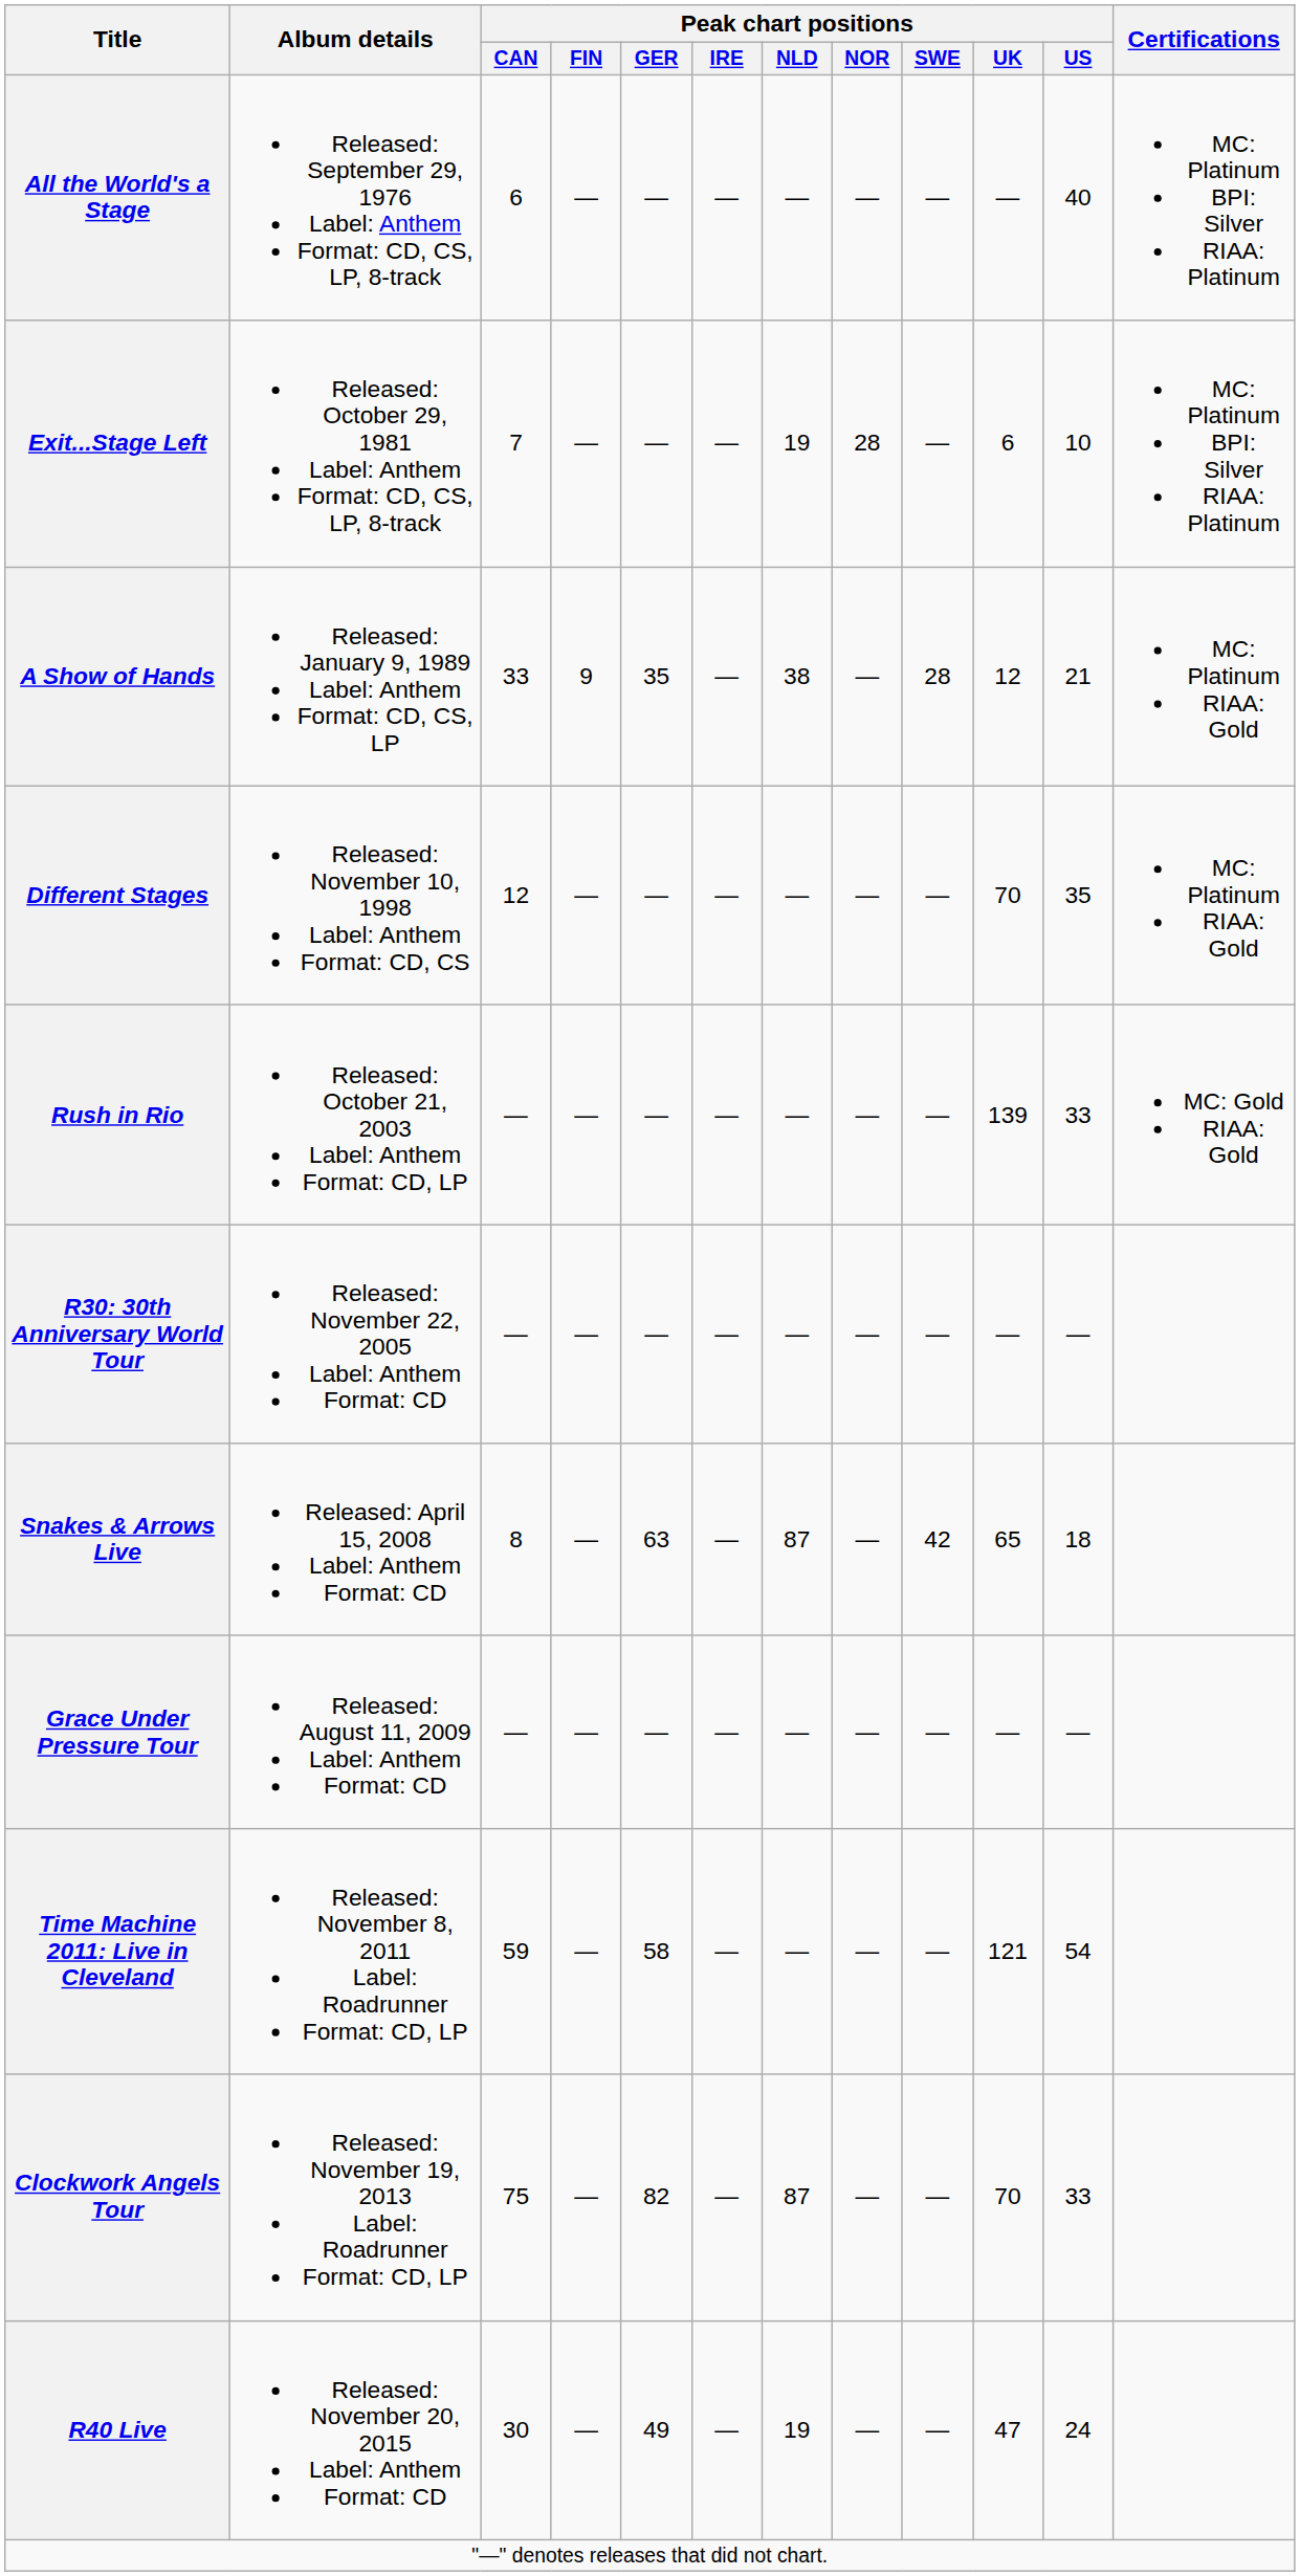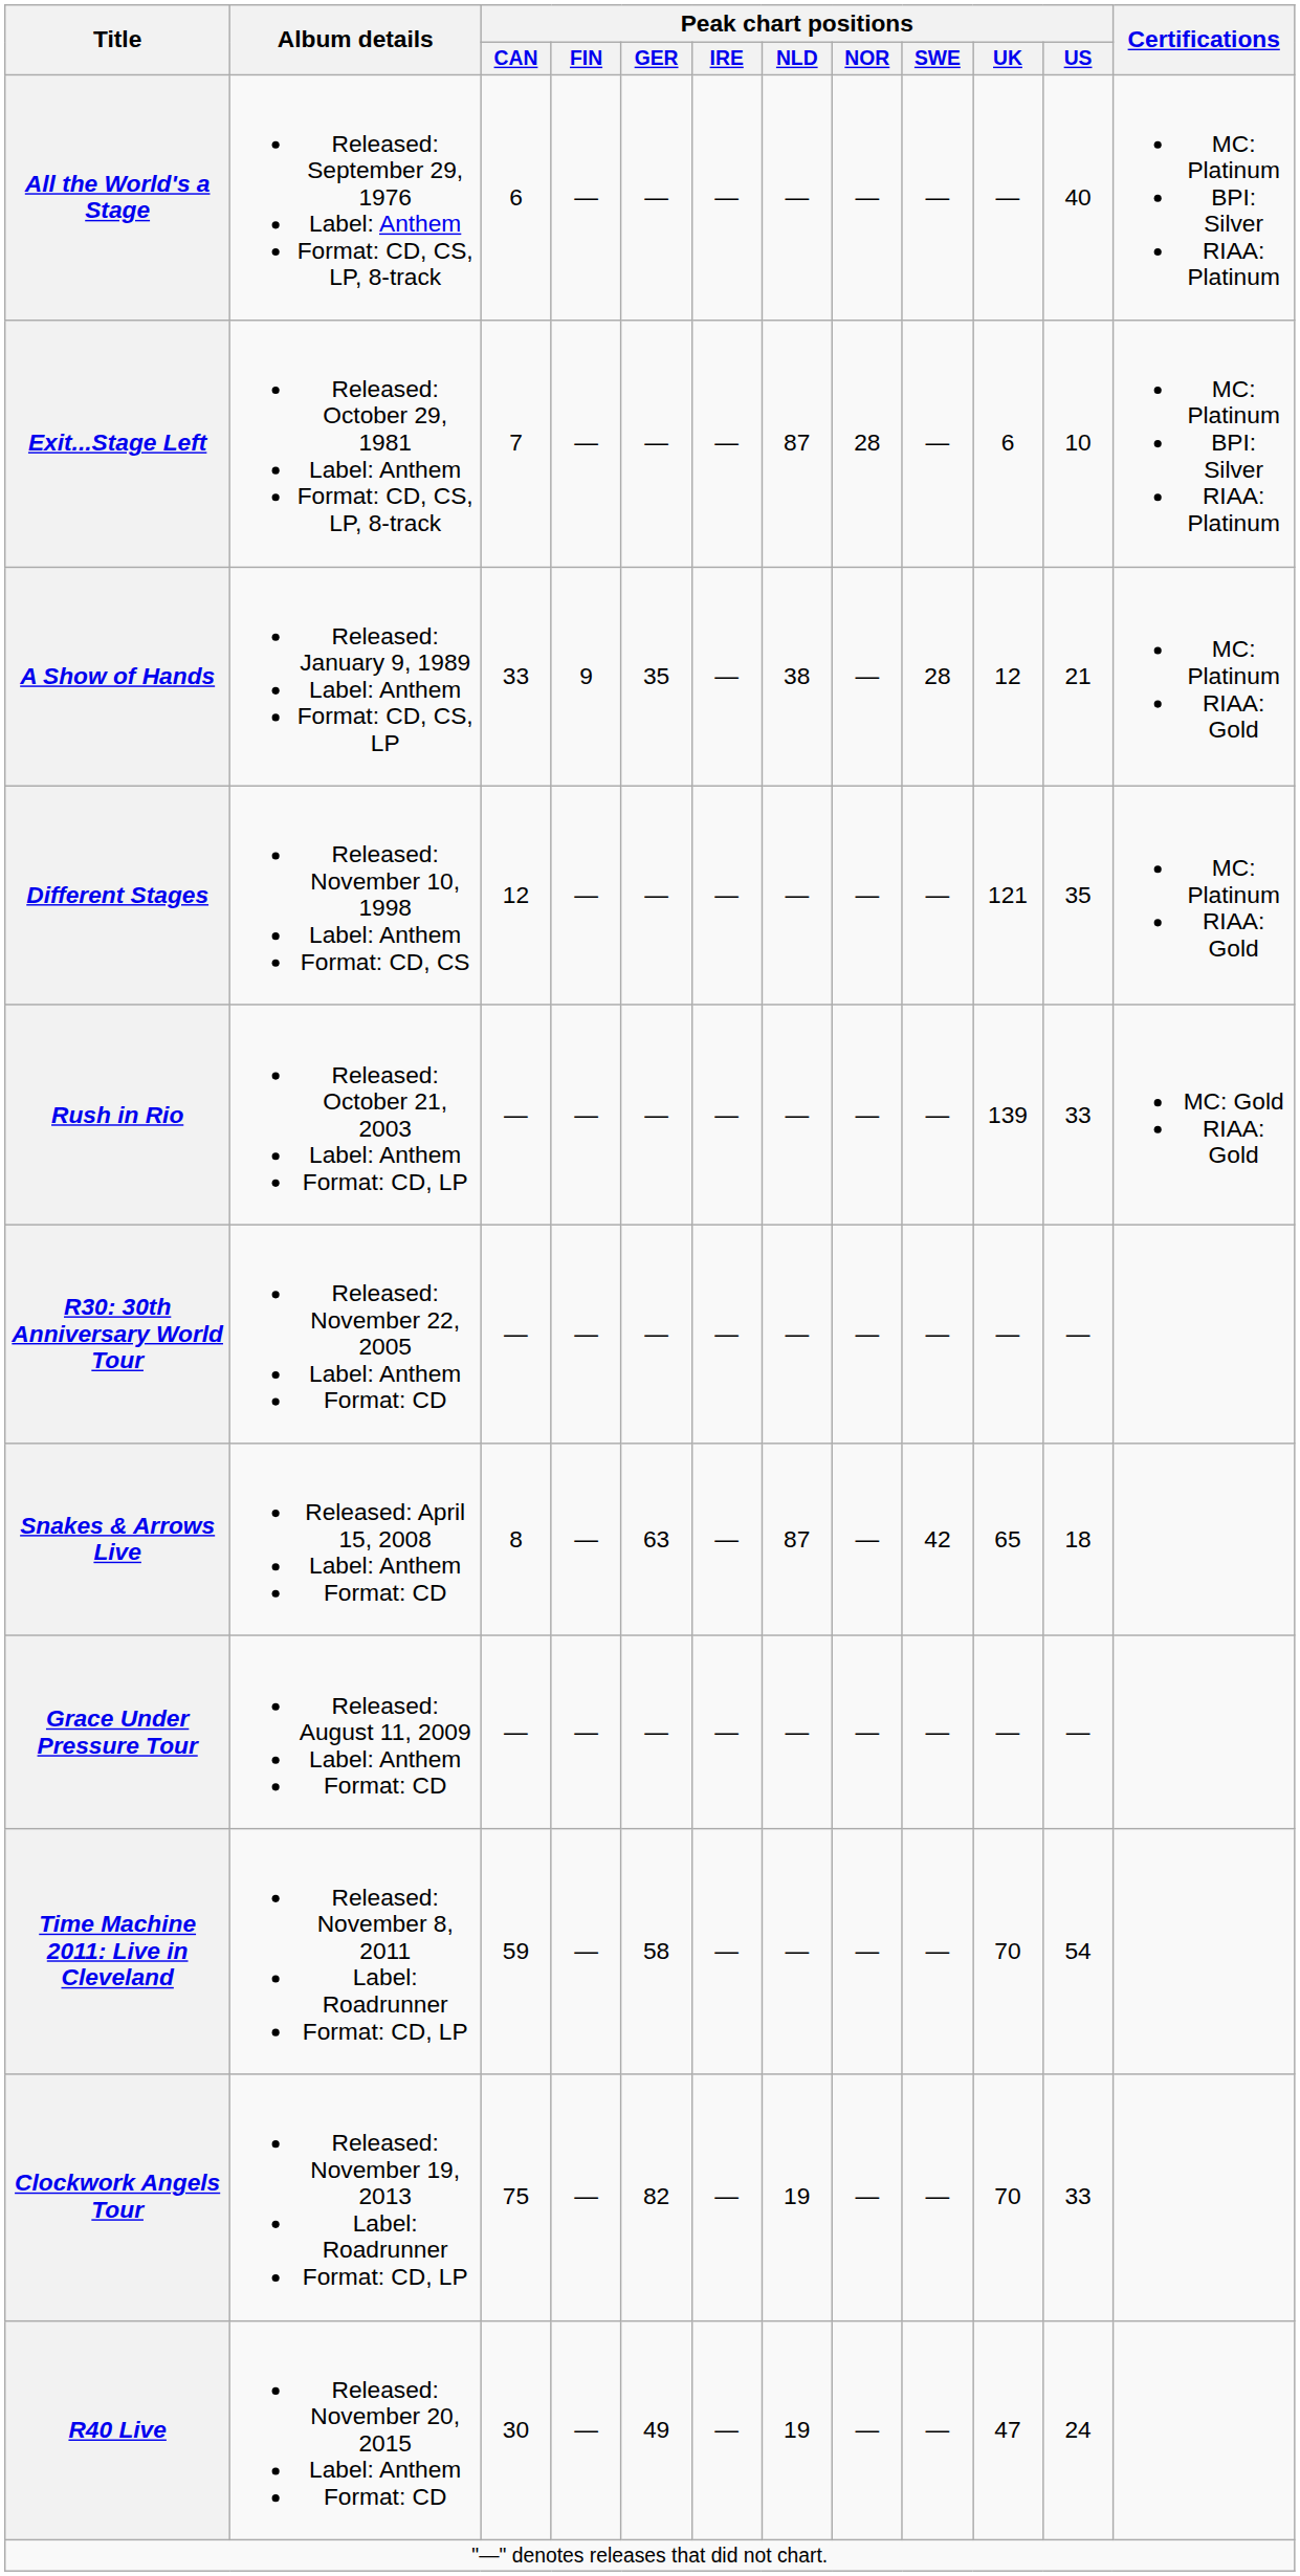Exit...Stage Left | Peak chart positions / NLD: 19 -> 87
Different Stages | Peak chart positions / UK: 70 -> 121
Time Machine 2011: Live in Cleveland | Peak chart positions / UK: 121 -> 70
Clockwork Angels Tour | Peak chart positions / NLD: 87 -> 19
